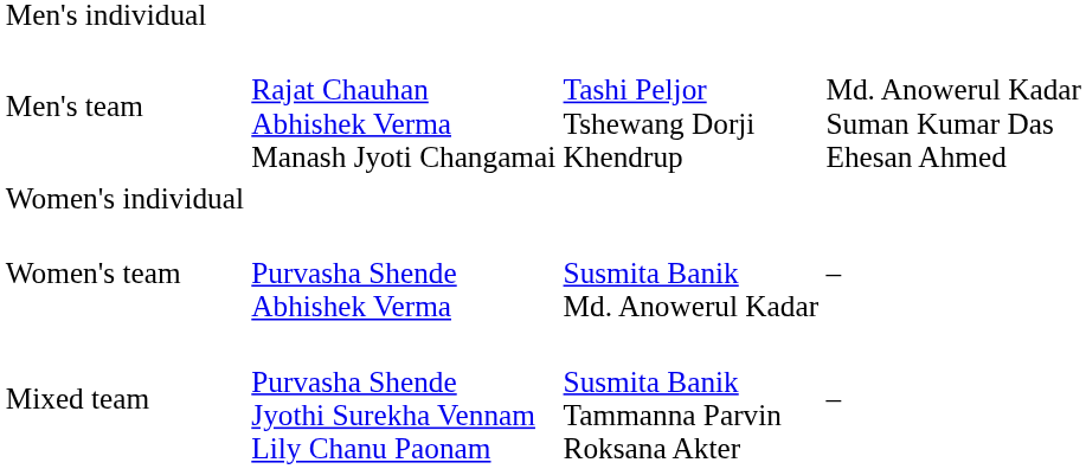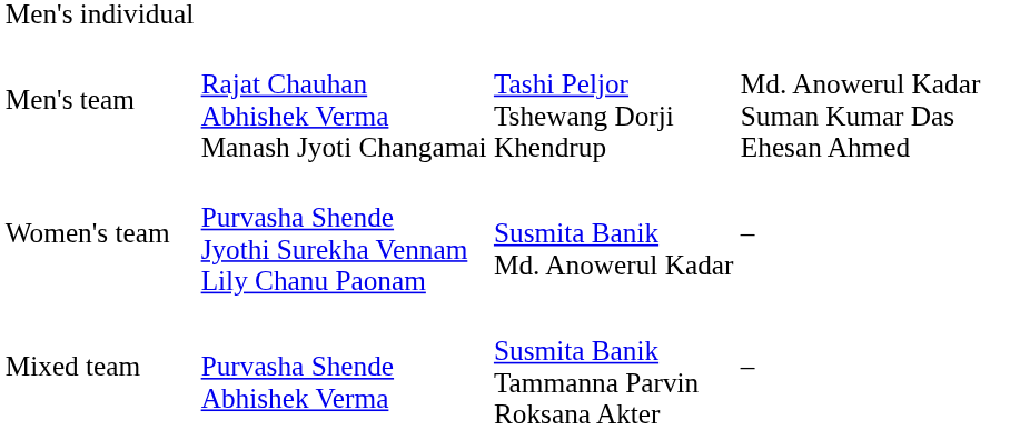- row: Women's individual
Women's team | column 2: Purvasha Shende Abhishek Verma -> Purvasha Shende Jyothi Surekha Vennam Lily Chanu Paonam
Mixed team | column 2: Purvasha Shende Jyothi Surekha Vennam Lily Chanu Paonam -> Purvasha Shende Abhishek Verma
